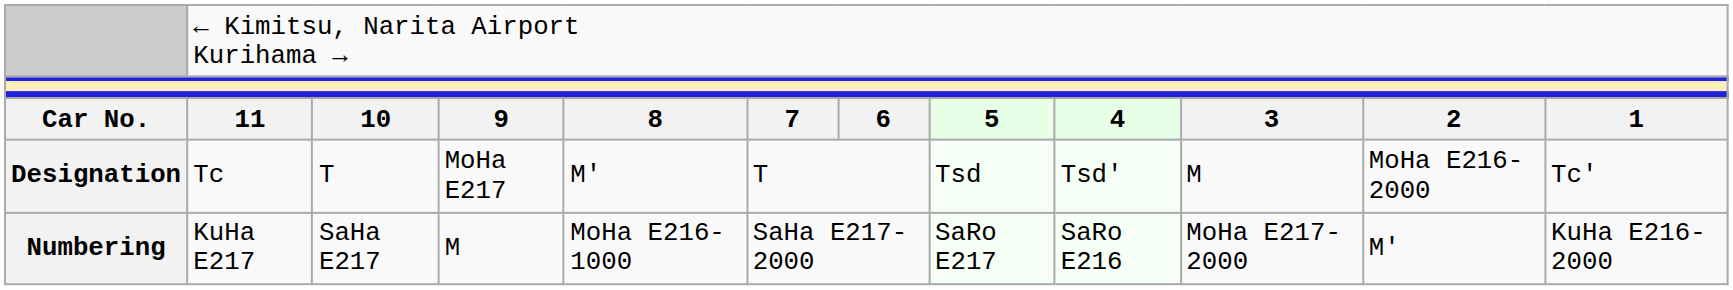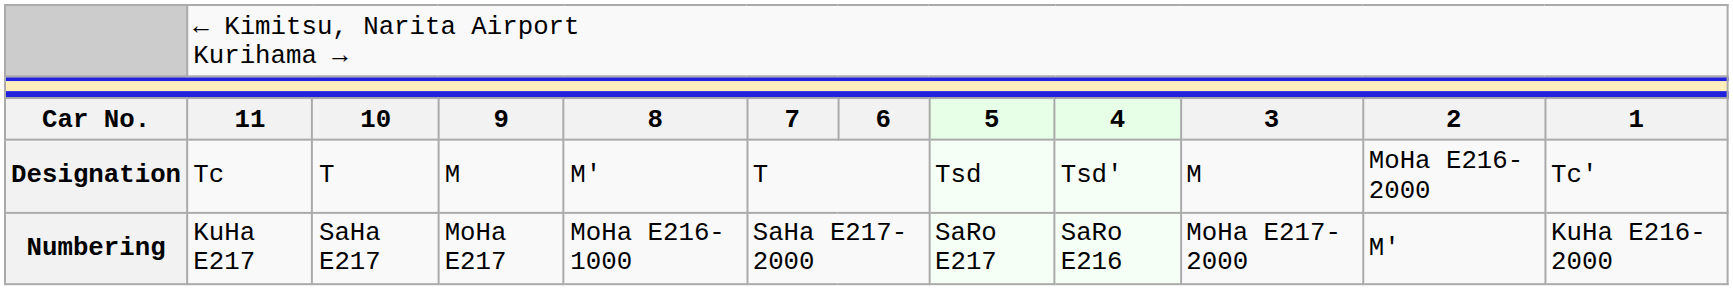Designation | column 4: MoHa E217 -> M
Numbering | column 4: M -> MoHa E217
